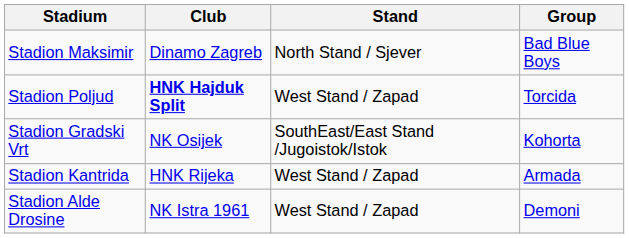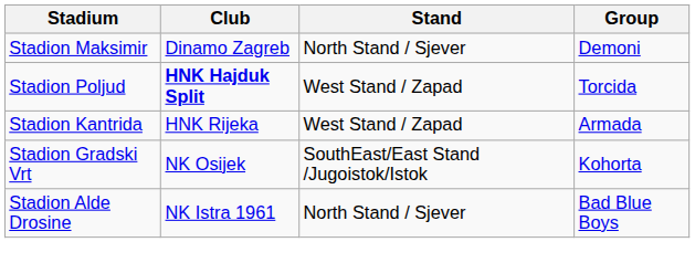Stadion Maksimir | Group: Bad Blue Boys -> Demoni
rows swapped: Stadion Kantrida <-> Stadion Gradski Vrt
Stadion Alde Drosine | Stand: West Stand / Zapad -> North Stand / Sjever
Stadion Alde Drosine | Group: Demoni -> Bad Blue Boys
